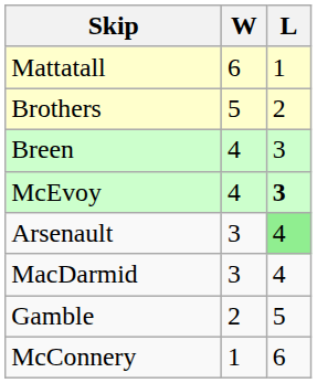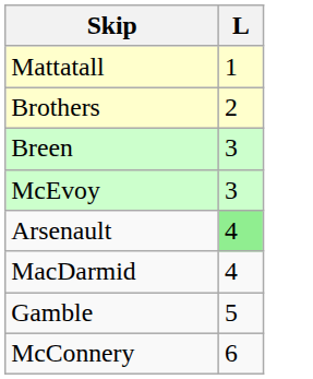- column: W | 6 | 5 | 4 | 4 | 3 | 3 | 2 | 1
McEvoy | L: bold -> normal
